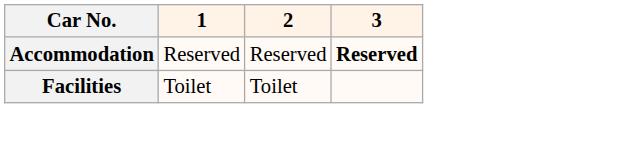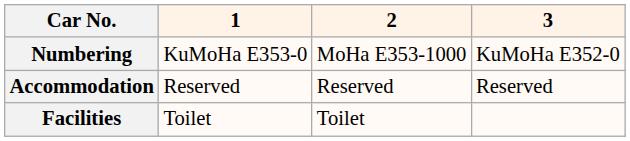+ row: Numbering | KuMoHa E353-0 | MoHa E353-1000 | KuMoHa E352-0
Accommodation | 3: bold -> normal
